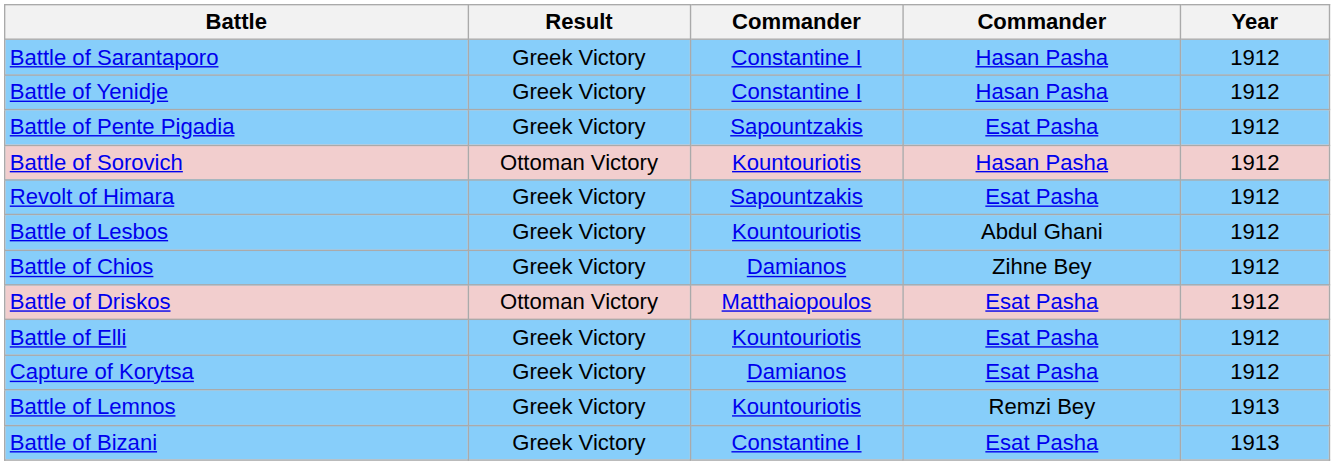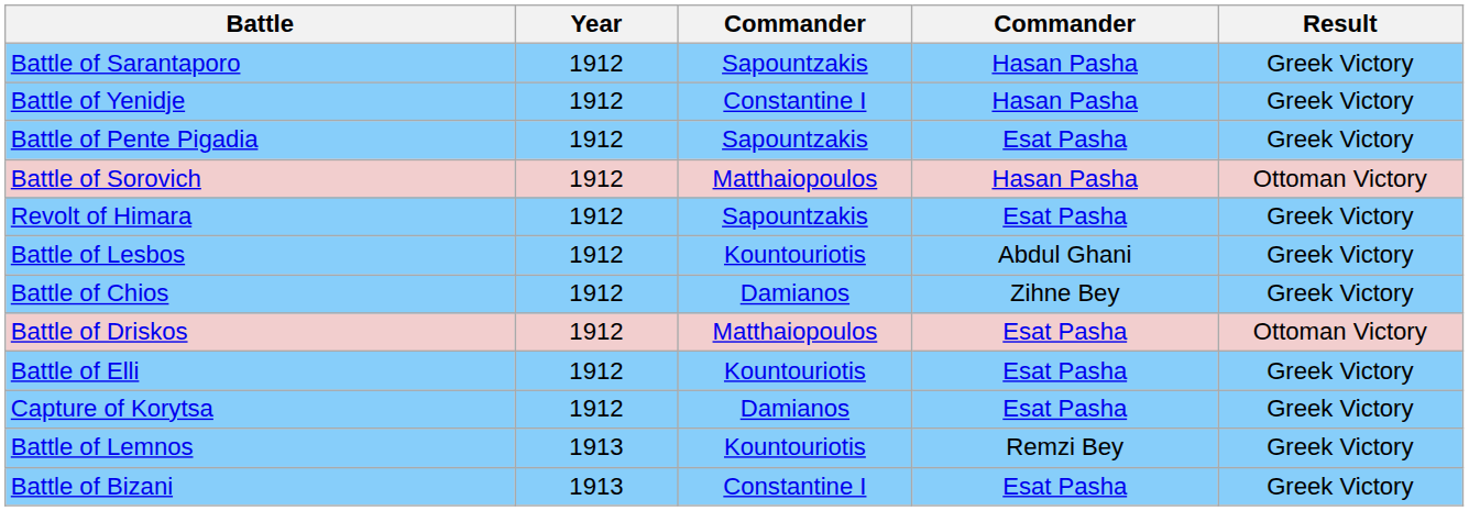columns swapped: Year <-> Result
Battle of Sarantaporo | column 3: Constantine I -> Sapountzakis
Battle of Sorovich | column 3: Kountouriotis -> Matthaiopoulos
